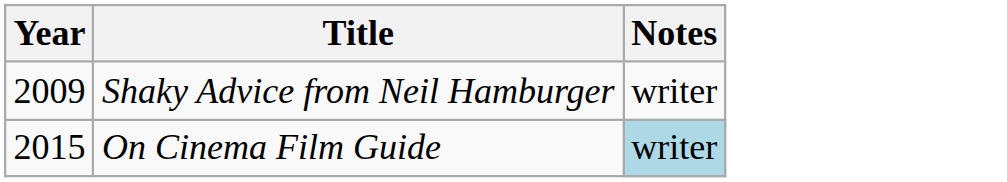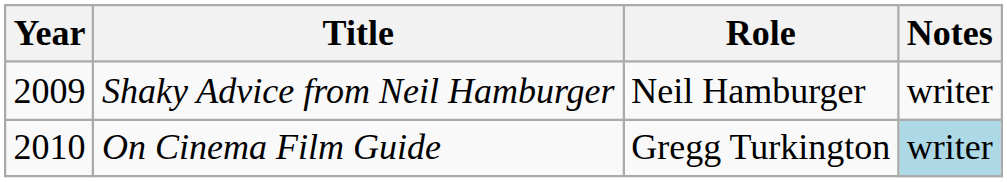+ column: Role | Neil Hamburger | Gregg Turkington
On Cinema Film Guide | Year: 2015 -> 2010
